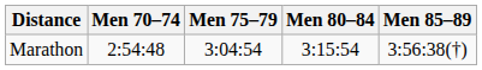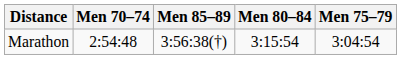columns swapped: Men 75–79 <-> Men 85–89
